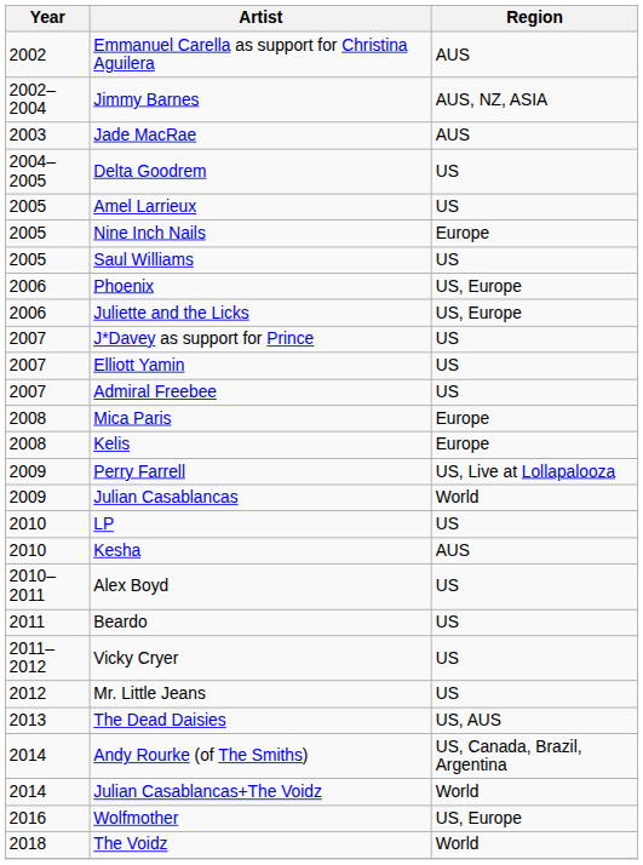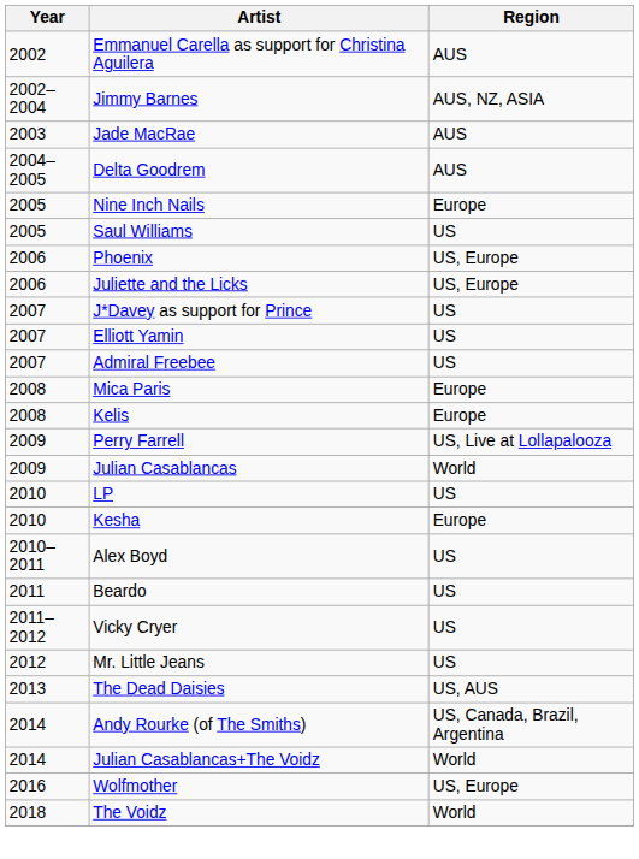Delta Goodrem | Region: US -> AUS
- row: 2005 | Amel Larrieux | US
Kesha | Region: AUS -> Europe
